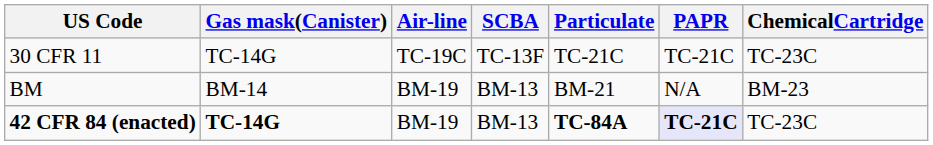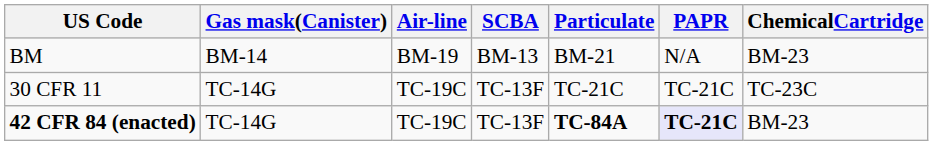rows swapped: BM <-> 30 CFR 11
42 CFR 84 (enacted) | Gas mask(Canister): bold -> normal
42 CFR 84 (enacted) | Air-line: BM-19 -> TC-19C
42 CFR 84 (enacted) | SCBA: BM-13 -> TC-13F
42 CFR 84 (enacted) | ChemicalCartridge: TC-23C -> BM-23
